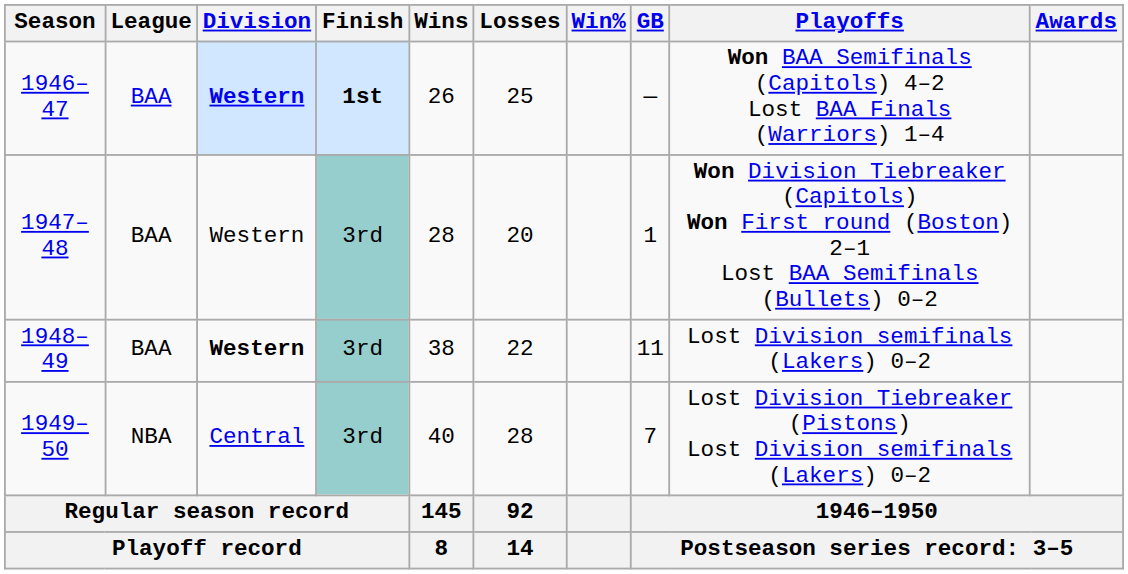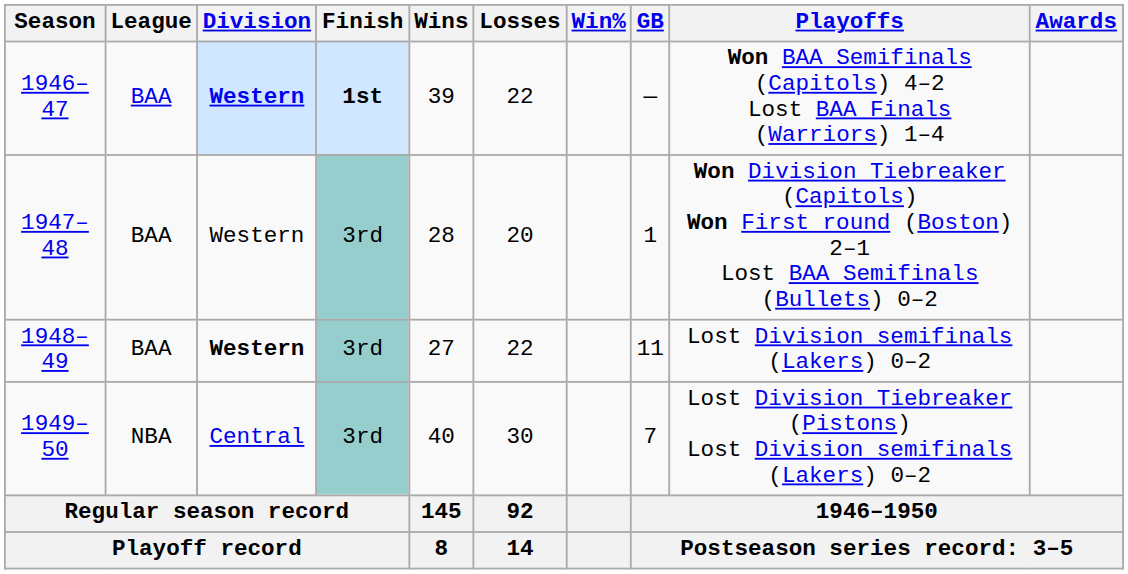1946–47 | Wins: 26 -> 39
1946–47 | Losses: 25 -> 22
1948–49 | Wins: 38 -> 27
1949–50 | Losses: 28 -> 30
